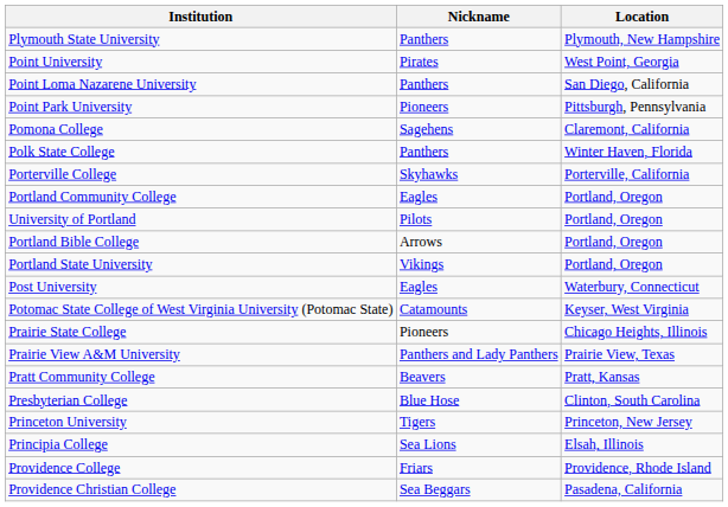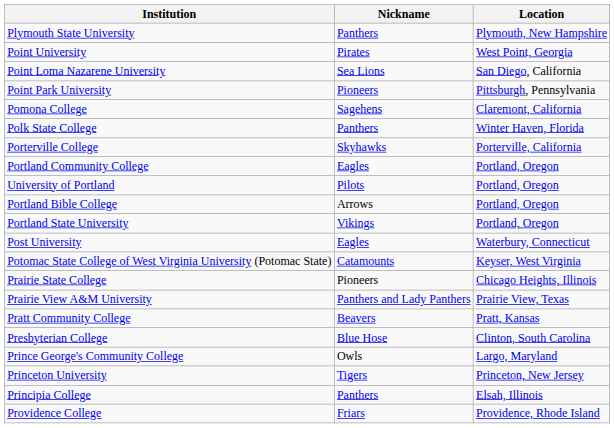Point Loma Nazarene University | Nickname: Panthers -> Sea Lions
+ row: Prince George's Community College | Owls | Largo, Maryland
Principia College | Nickname: Sea Lions -> Panthers
- row: Providence Christian College | Sea Beggars | Pasadena, California
